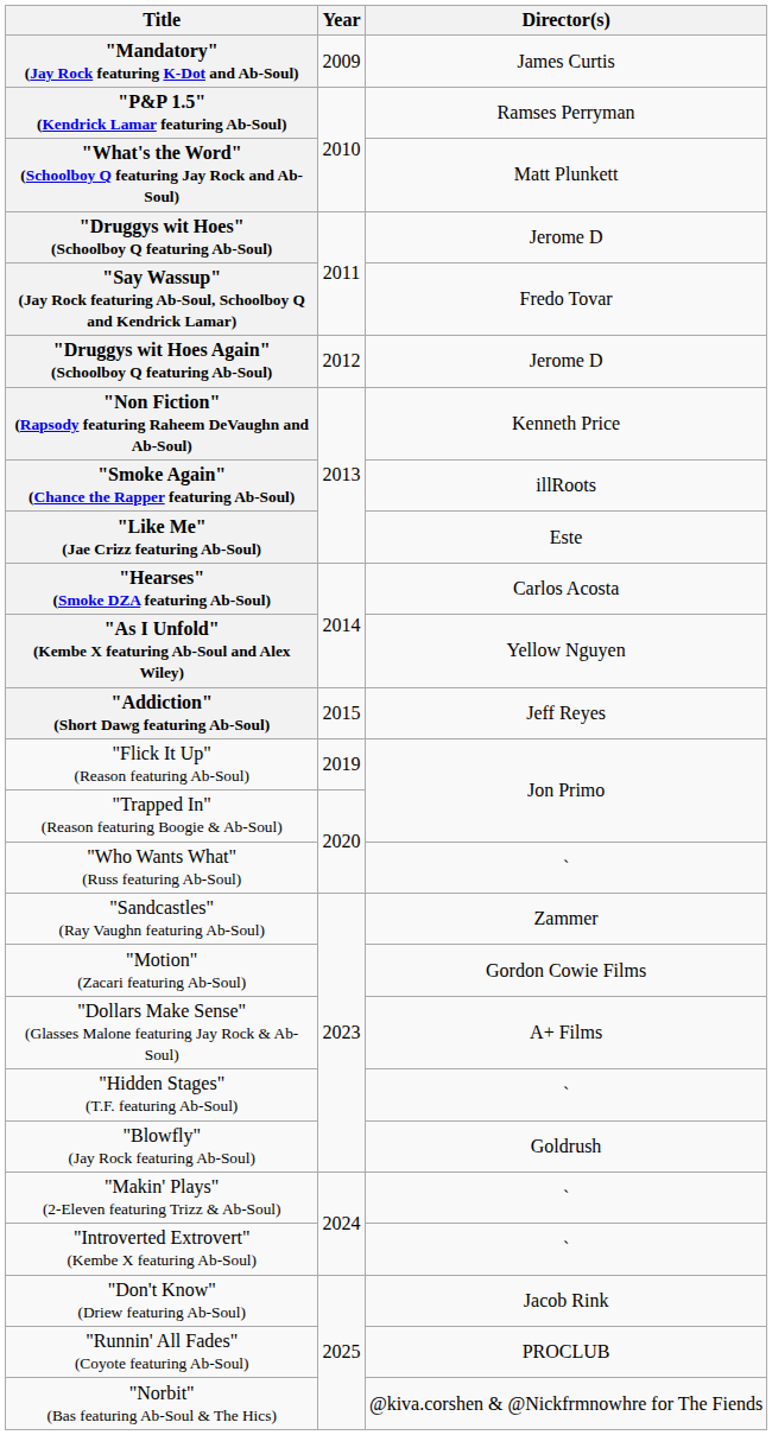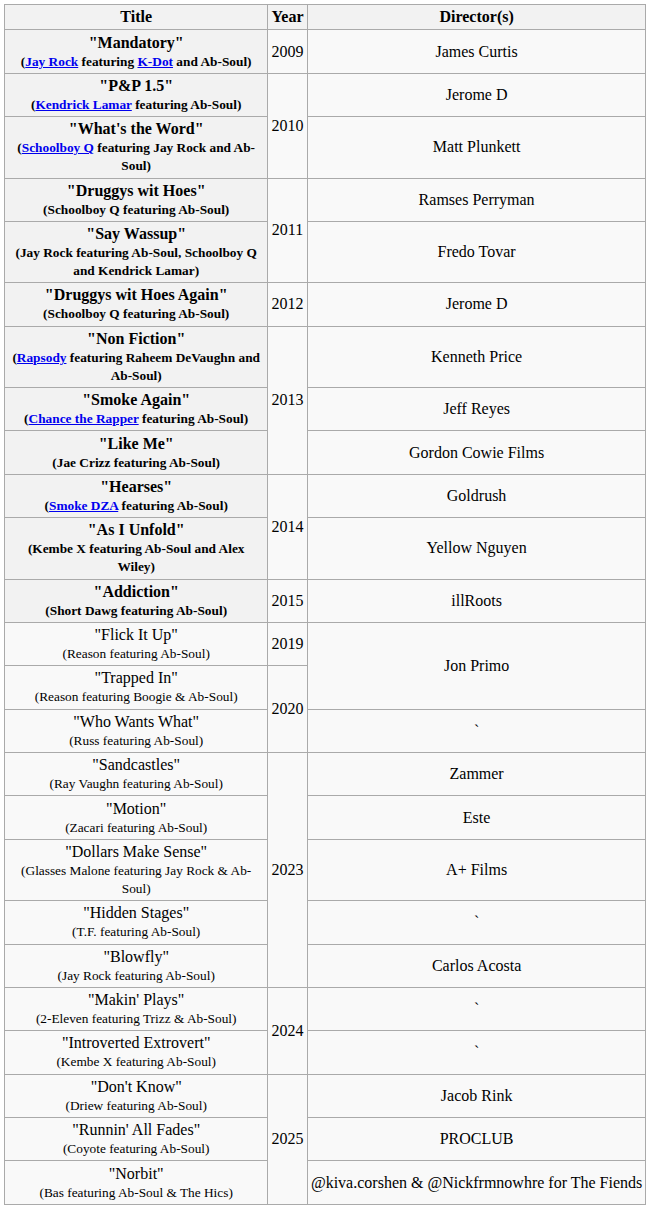"P&P 1.5" (Kendrick Lamar featuring Ab-Soul) | Director(s): Ramses Perryman -> Jerome D
"Druggys wit Hoes" (Schoolboy Q featuring Ab-Soul) | Director(s): Jerome D -> Ramses Perryman
"Smoke Again" (Chance the Rapper featuring Ab-Soul) | Director(s): illRoots -> Jeff Reyes
"Like Me" (Jae Crizz featuring Ab-Soul) | Director(s): Este -> Gordon Cowie Films
"Hearses" (Smoke DZA featuring Ab-Soul) | Director(s): Carlos Acosta -> Goldrush
"Addiction" (Short Dawg featuring Ab-Soul) | Director(s): Jeff Reyes -> illRoots
"Motion" (Zacari featuring Ab-Soul) | Director(s): Gordon Cowie Films -> Este
"Blowfly" (Jay Rock featuring Ab-Soul) | Director(s): Goldrush -> Carlos Acosta
